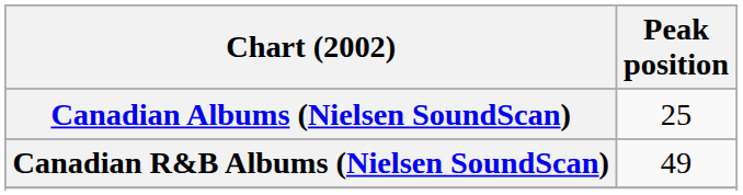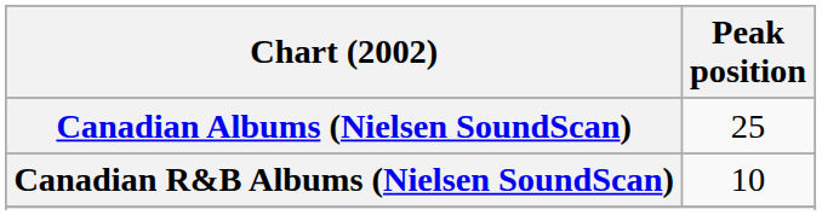Canadian R&B Albums (Nielsen SoundScan) | Peak position: 49 -> 10
